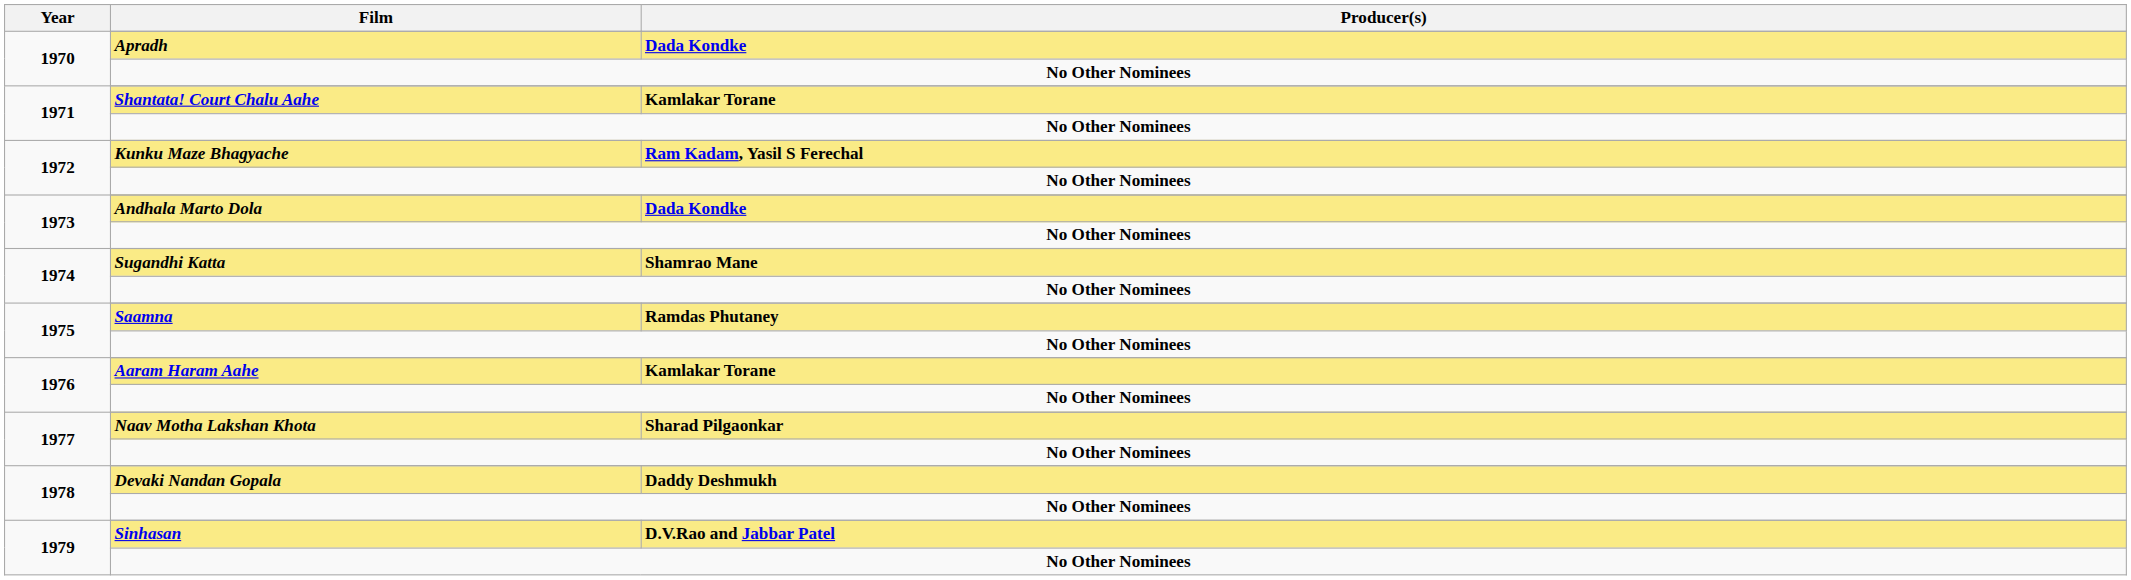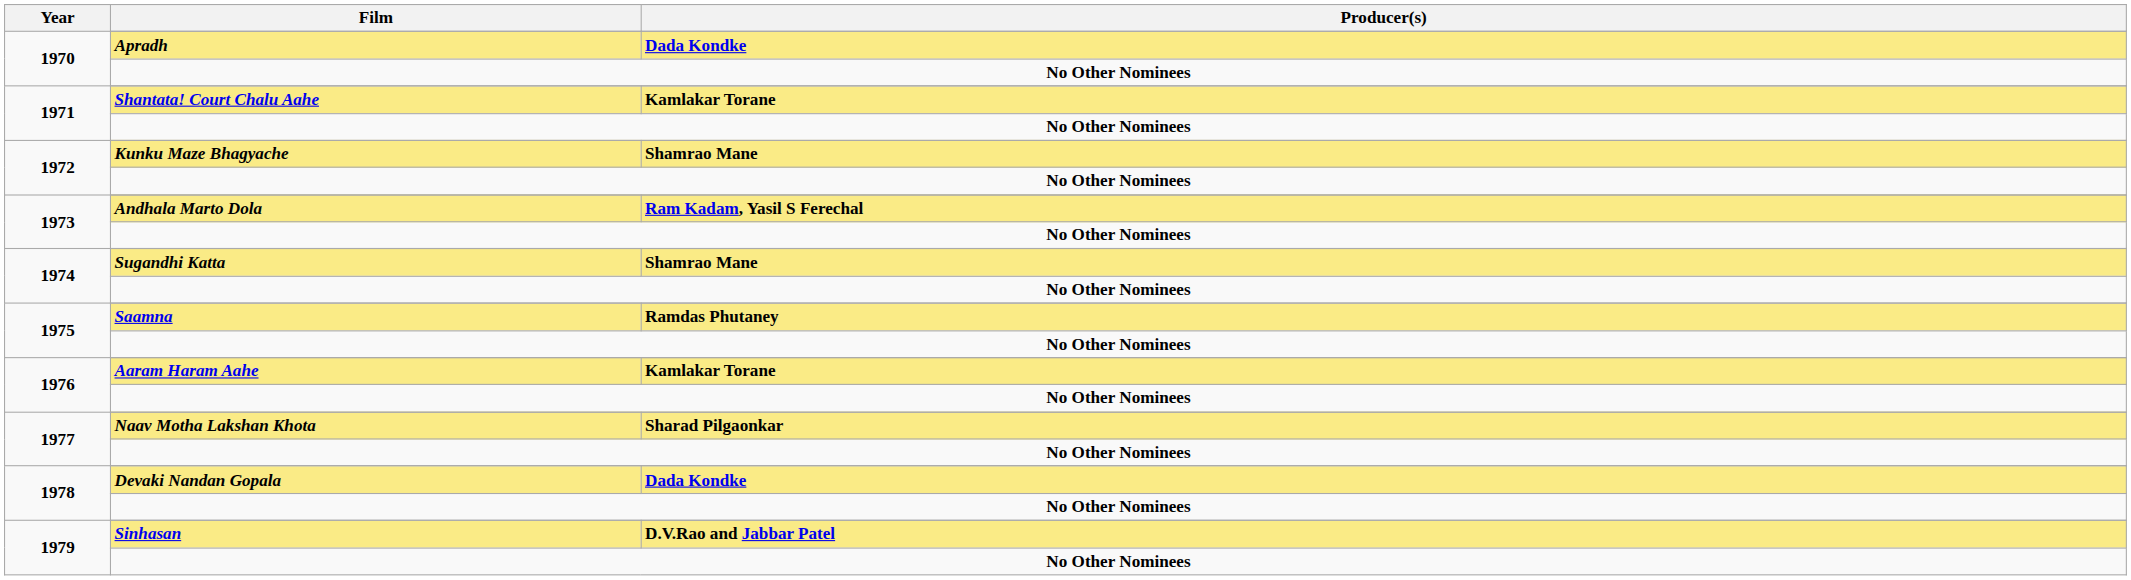Kunku Maze Bhagyache | Producer(s): Ram Kadam, Yasil S Ferechal -> Shamrao Mane
Andhala Marto Dola | Producer(s): Dada Kondke -> Ram Kadam, Yasil S Ferechal
Devaki Nandan Gopala | Producer(s): Daddy Deshmukh -> Dada Kondke
